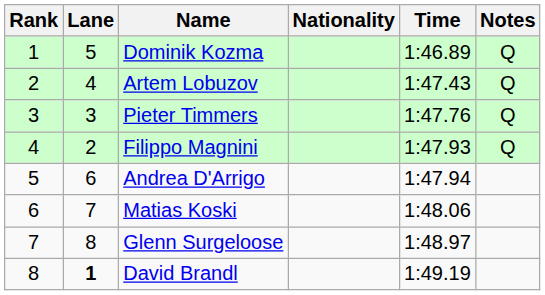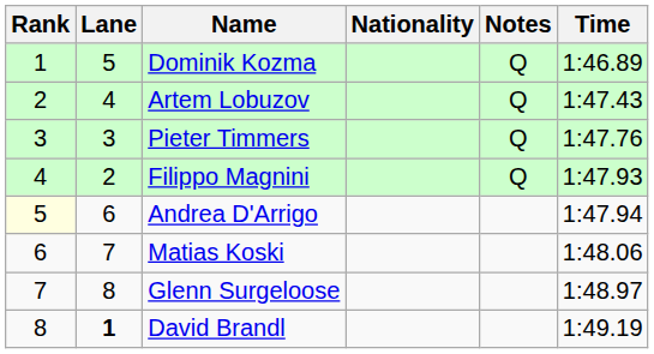columns swapped: Time <-> Notes
Andrea D'Arrigo | Rank: no background -> lightyellow background
